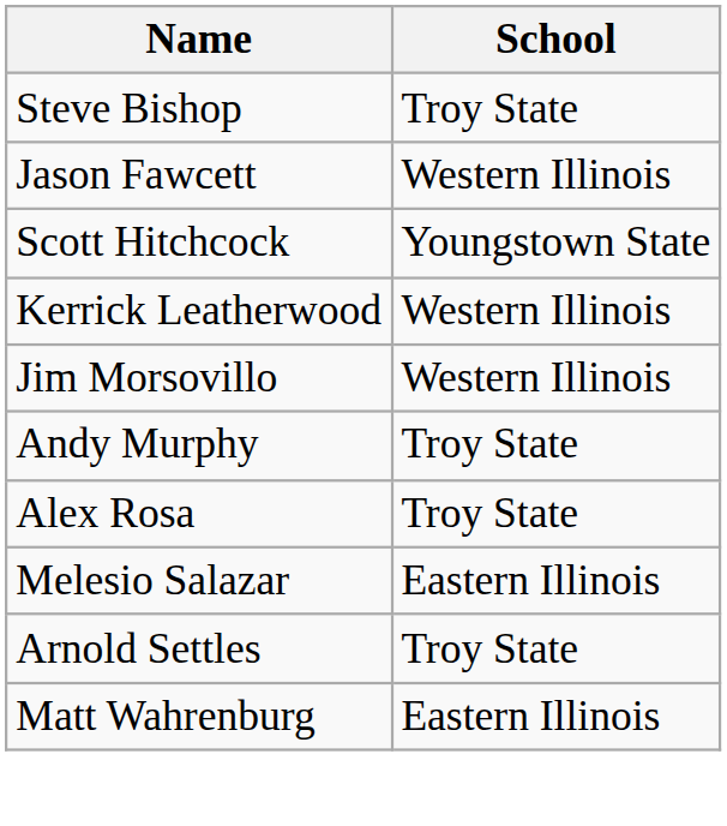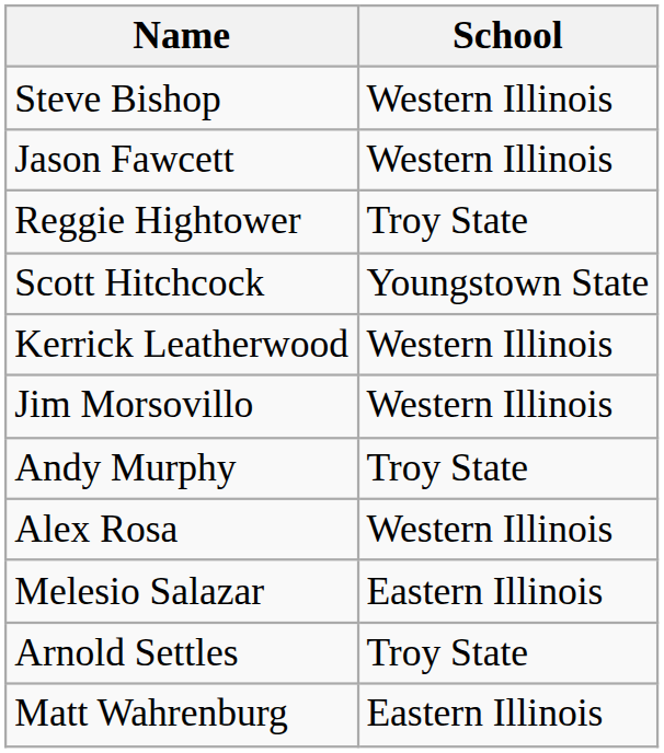Steve Bishop | School: Troy State -> Western Illinois
+ row: Reggie Hightower | Troy State
Alex Rosa | School: Troy State -> Western Illinois
